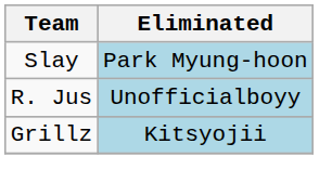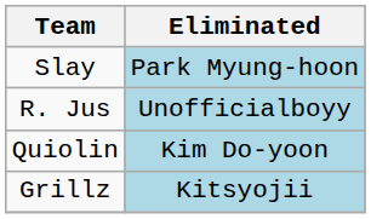+ row: Quiolin | Kim Do-yoon
